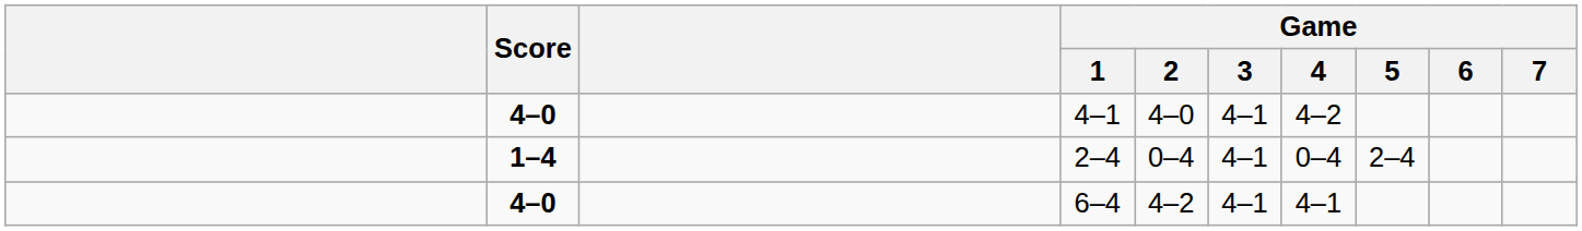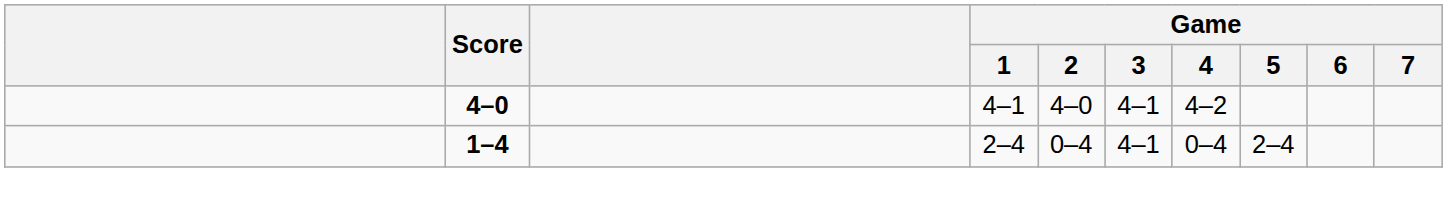- row: 4–0 | 6–4 | 4–2 | 4–1 | 4–1
